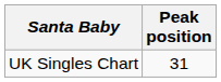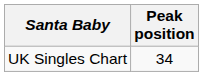UK Singles Chart | Peak position: 31 -> 34
